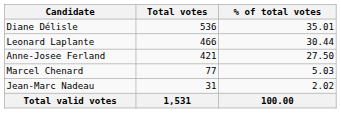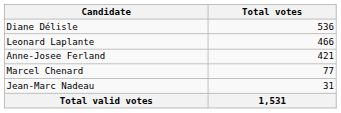- column: % of total votes | 35.01 | 30.44 | 27.50 | 5.03 | 2.02 | 100.00
